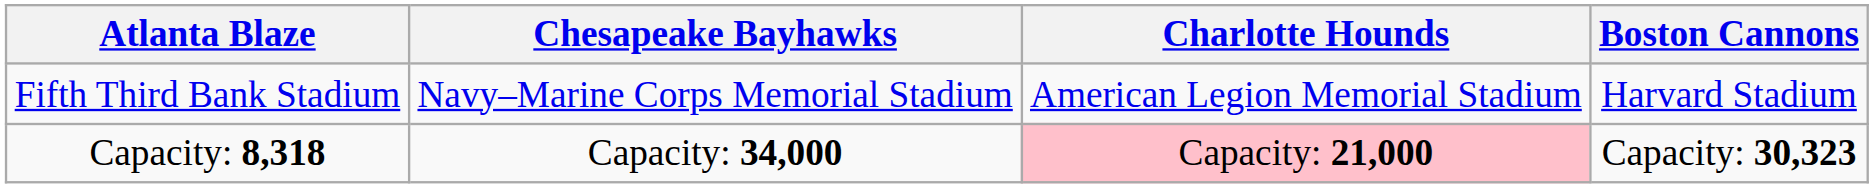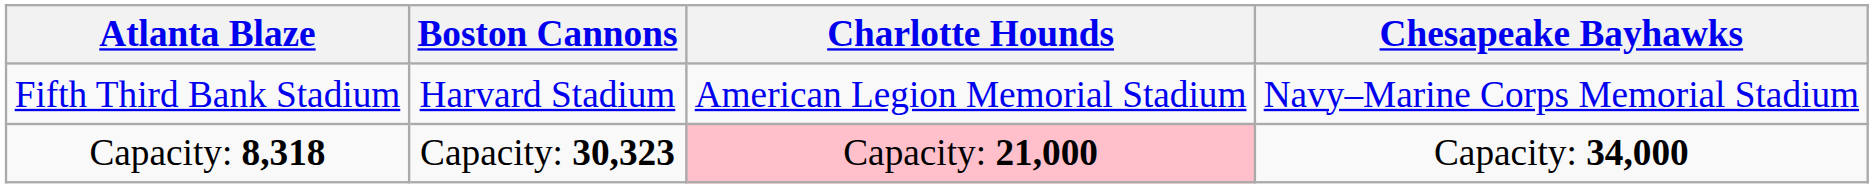columns swapped: Boston Cannons <-> Chesapeake Bayhawks
